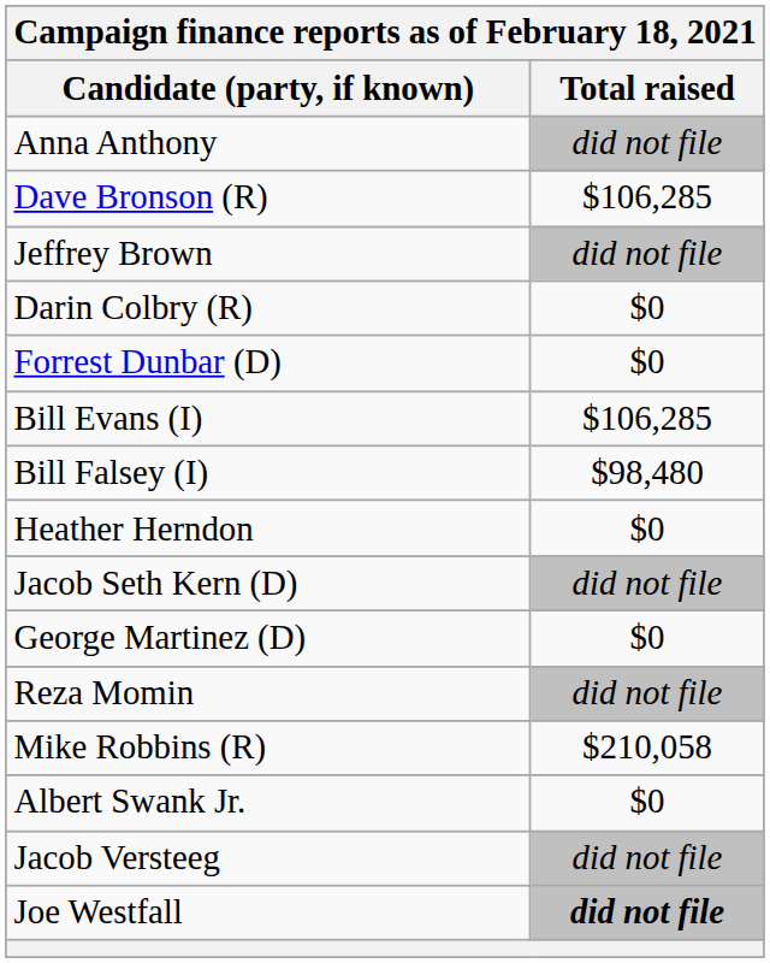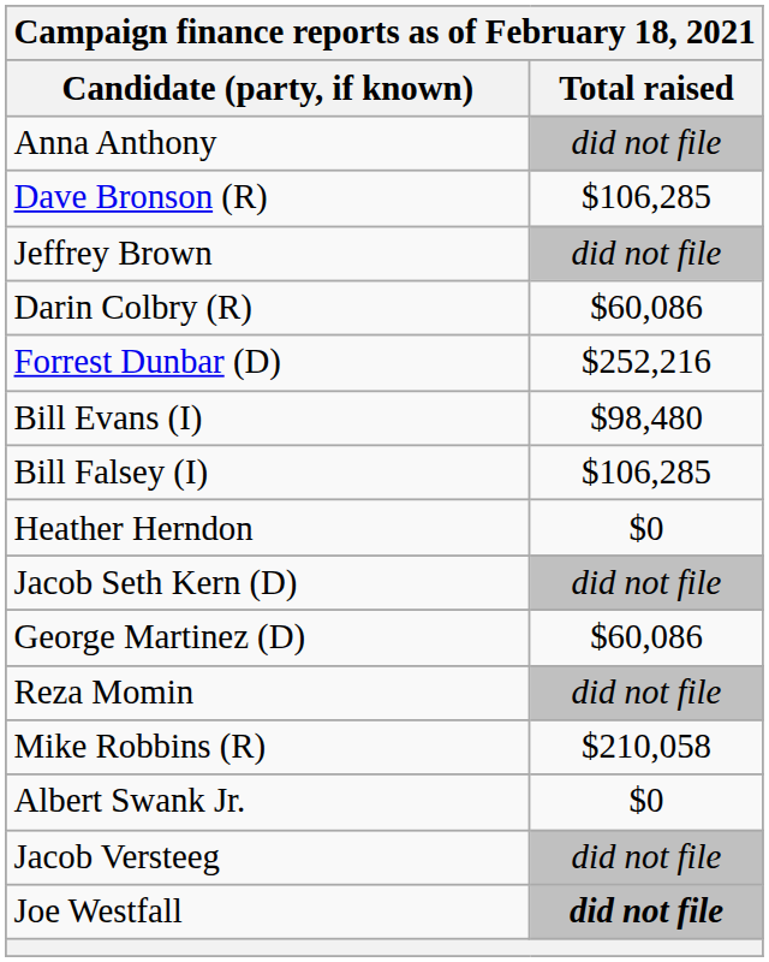Darin Colbry (R) | Total raised: $0 -> $60,086
Forrest Dunbar (D) | Total raised: $0 -> $252,216
Bill Evans (I) | Total raised: $106,285 -> $98,480
Bill Falsey (I) | Total raised: $98,480 -> $106,285
George Martinez (D) | Total raised: $0 -> $60,086
